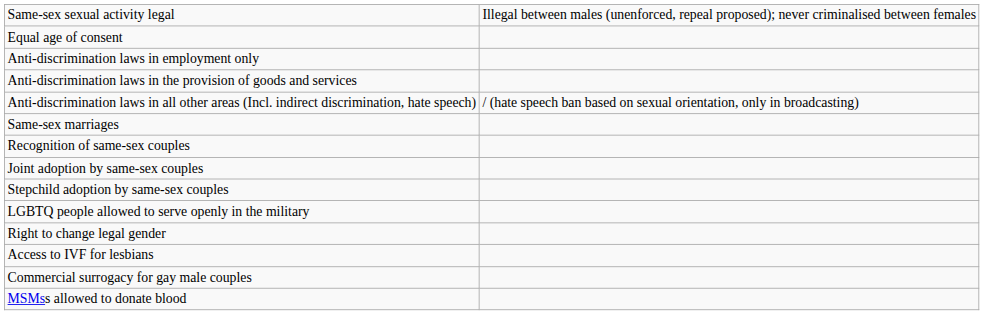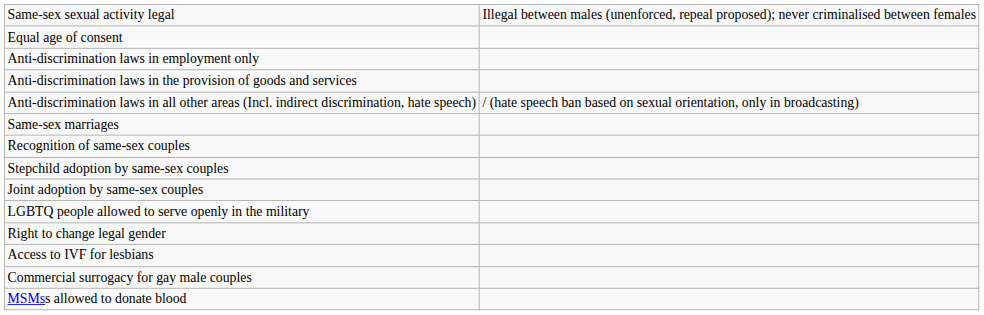rows swapped: Stepchild adoption by same-sex couples <-> Joint adoption by same-sex couples
